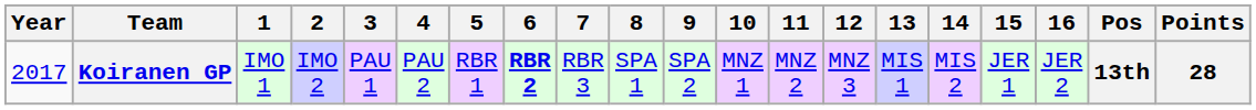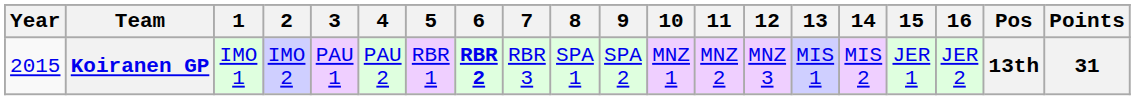Koiranen GP | Year: 2017 -> 2015
Koiranen GP | Points: 28 -> 31
